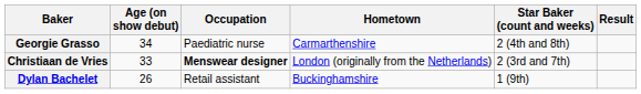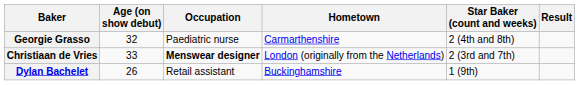Georgie Grasso | Age (on show debut): 34 -> 32
